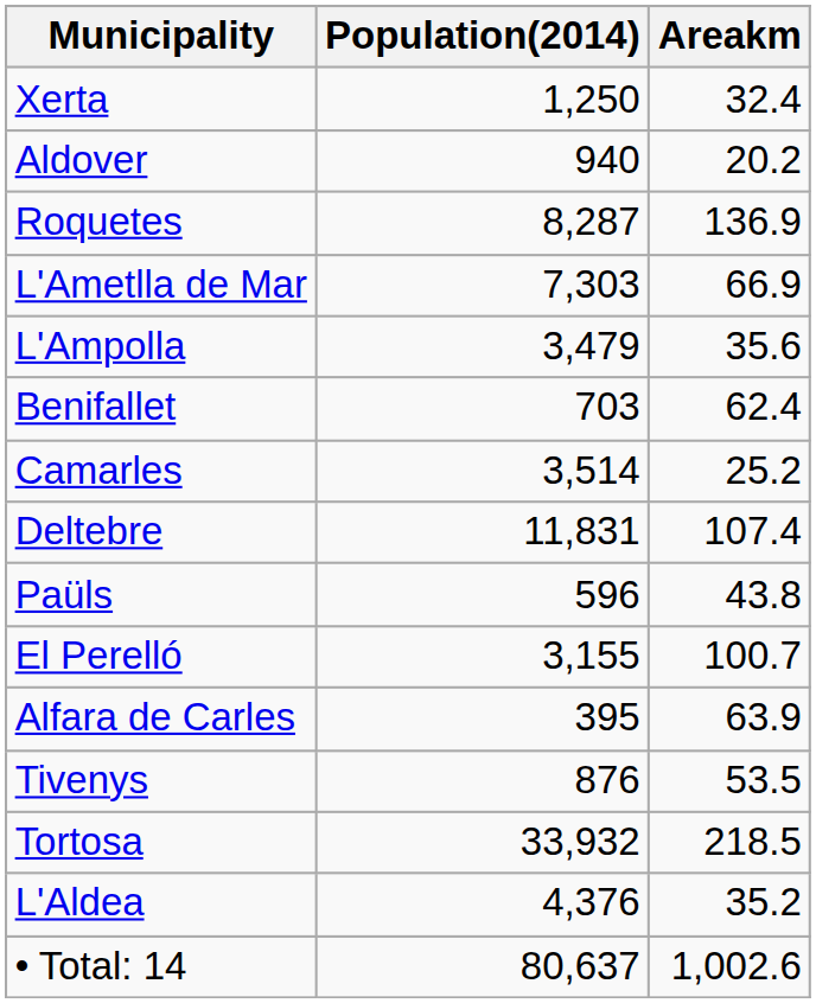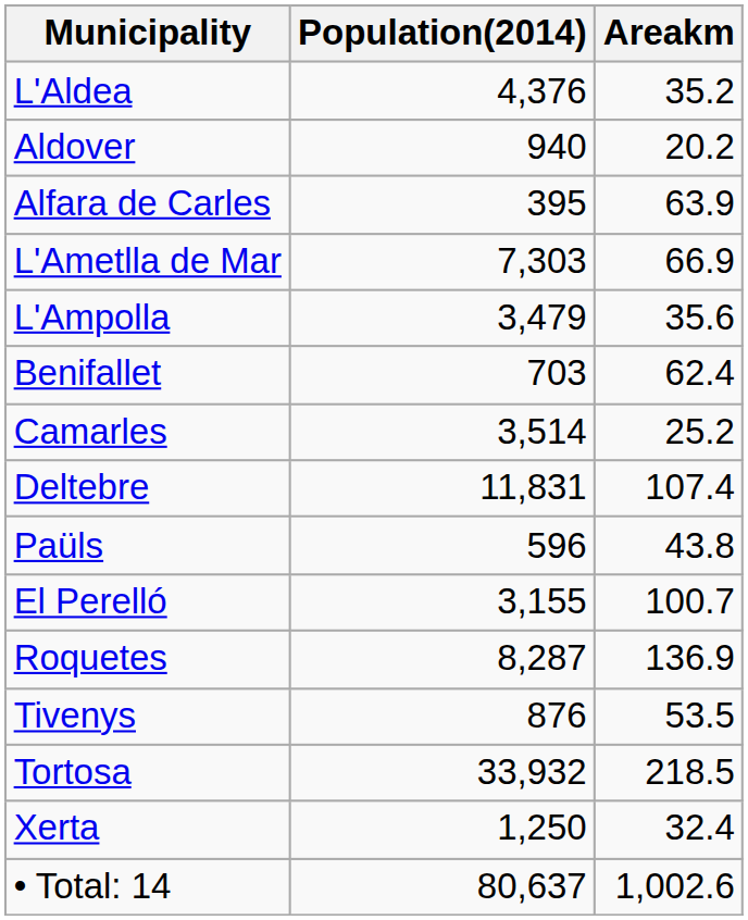rows swapped: L'Aldea <-> Xerta
rows swapped: Alfara de Carles <-> Roquetes
